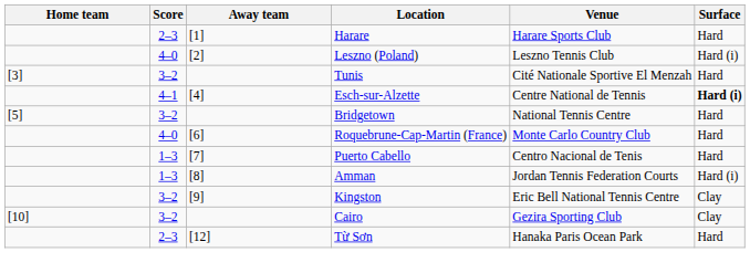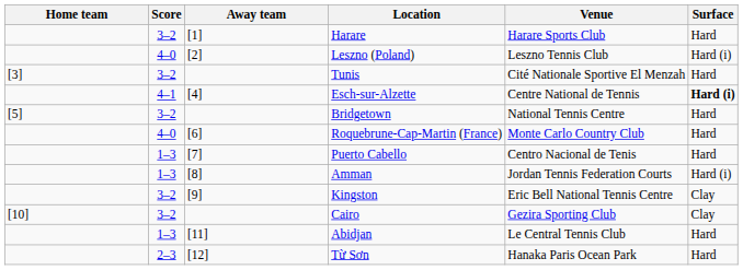Harare | Score: 2–3 -> 3–2
+ row: 1–3 | [11] | Abidjan | Le Central Tennis Club | Hard
